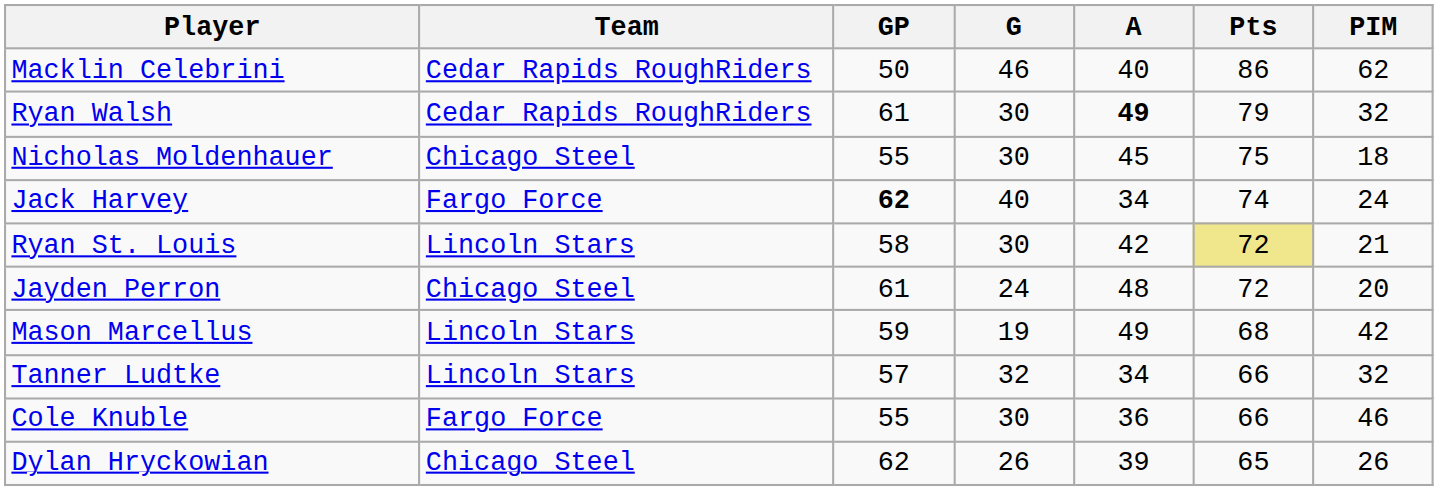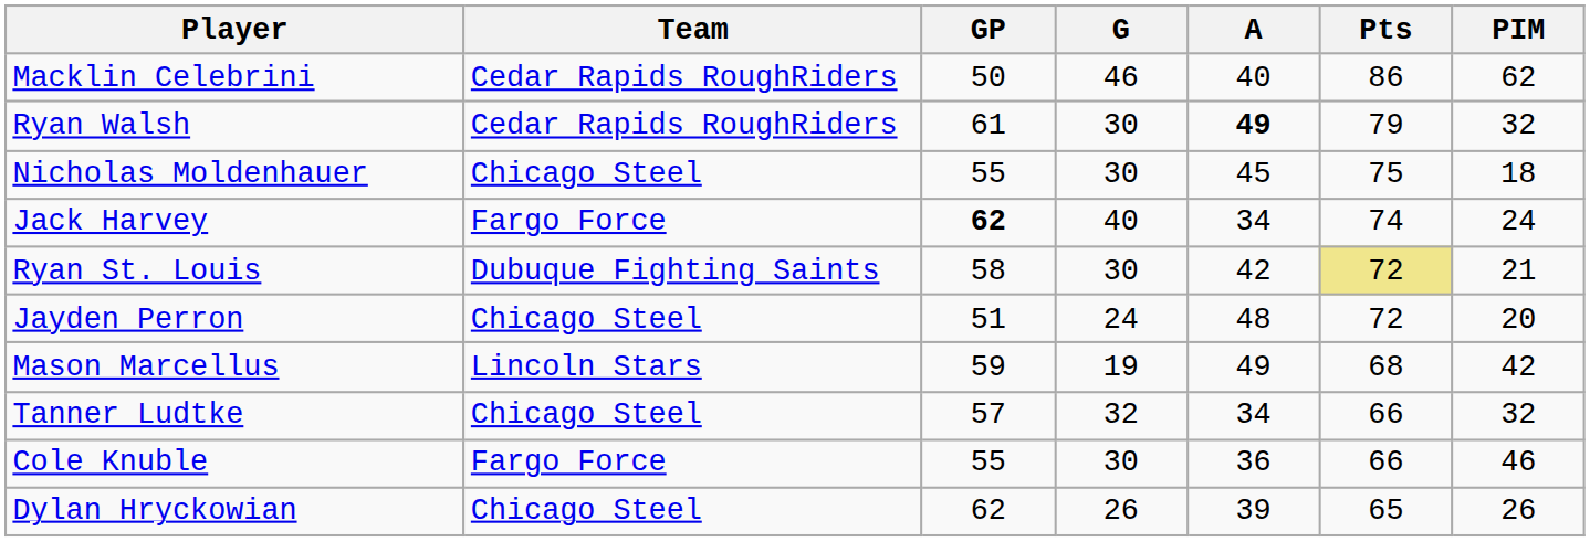Ryan St. Louis | Team: Lincoln Stars -> Dubuque Fighting Saints
Jayden Perron | GP: 61 -> 51
Tanner Ludtke | Team: Lincoln Stars -> Chicago Steel
